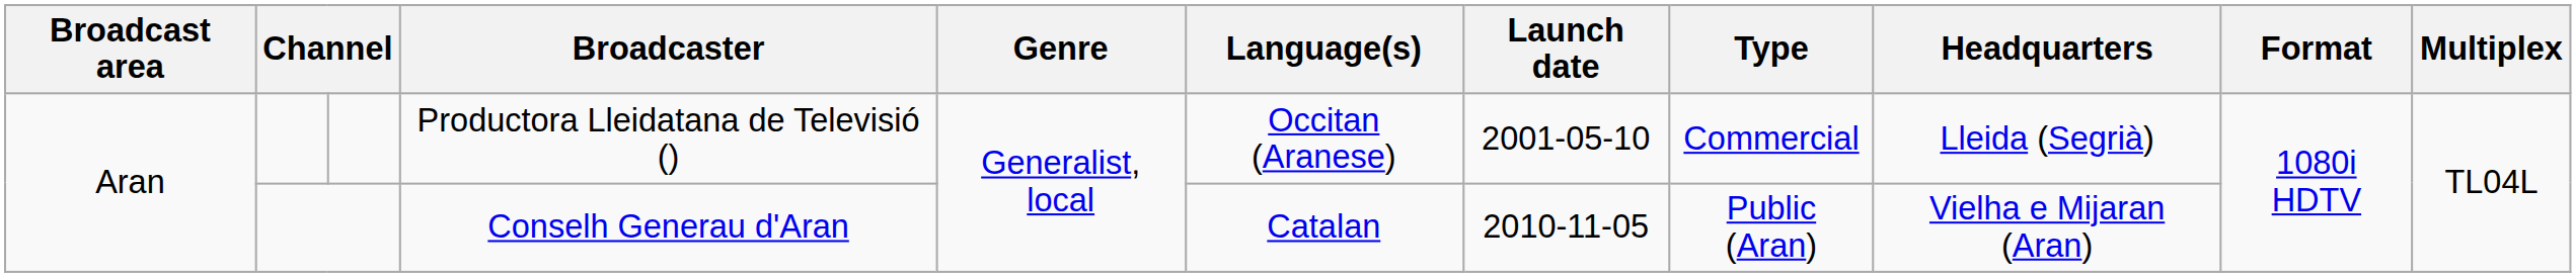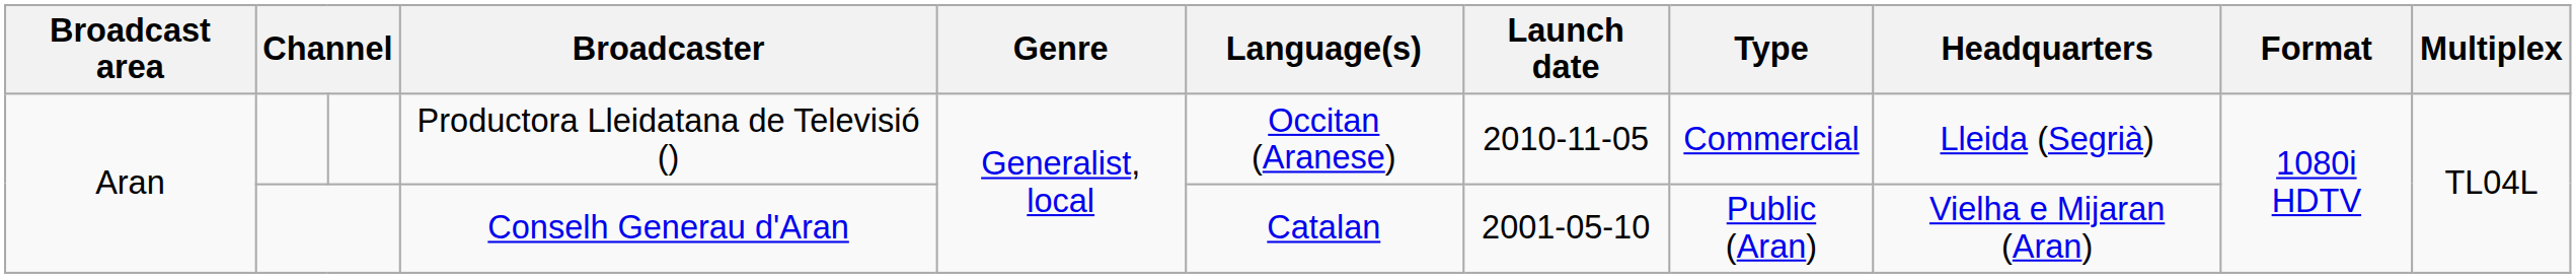Productora Lleidatana de Televisió () | Launch date: 2001-05-10 -> 2010-11-05
Conselh Generau d'Aran | Launch date: 2010-11-05 -> 2001-05-10
